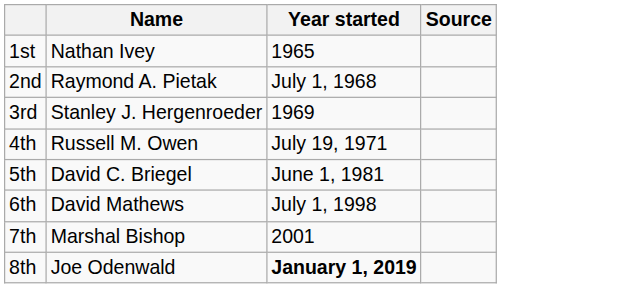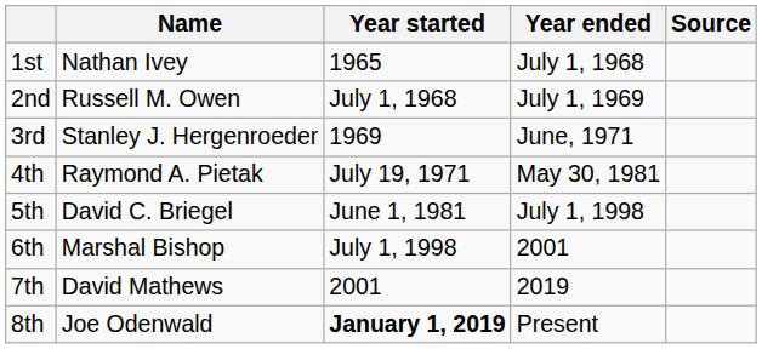+ column: Year ended | July 1, 1968 | July 1, 1969 | June, 1971 | May 30, 1981 | July 1, 1998 | 2001 | 2019 | Present
2nd | Name: Raymond A. Pietak -> Russell M. Owen
4th | Name: Russell M. Owen -> Raymond A. Pietak
6th | Name: David Mathews -> Marshal Bishop
7th | Name: Marshal Bishop -> David Mathews
